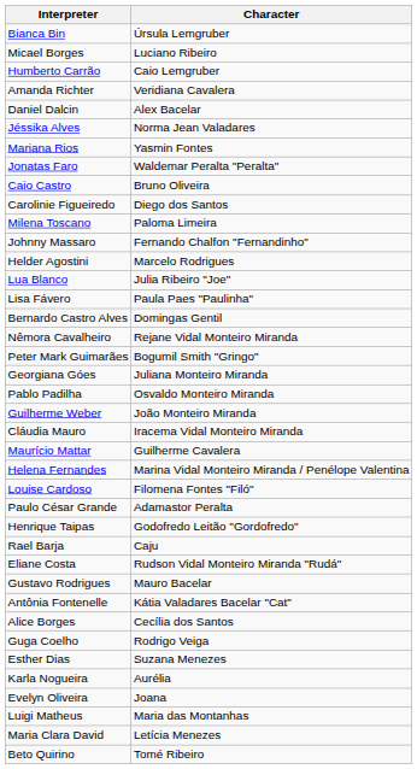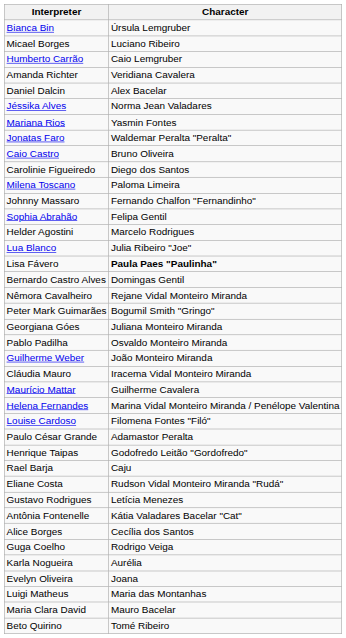+ row: Sophia Abrahão | Felipa Gentil
Lisa Fávero | Character: normal -> bold
Gustavo Rodrigues | Character: Mauro Bacelar -> Letícia Menezes
- row: Esther Dias | Suzana Menezes
Maria Clara David | Character: Letícia Menezes -> Mauro Bacelar
